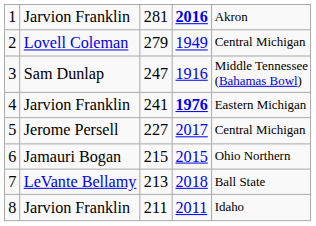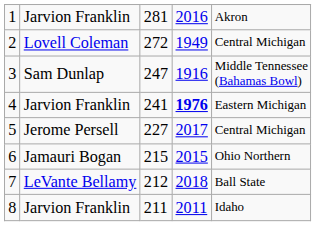1 | column 4: bold -> normal
2 | column 3: 279 -> 272
7 | column 3: 213 -> 212
